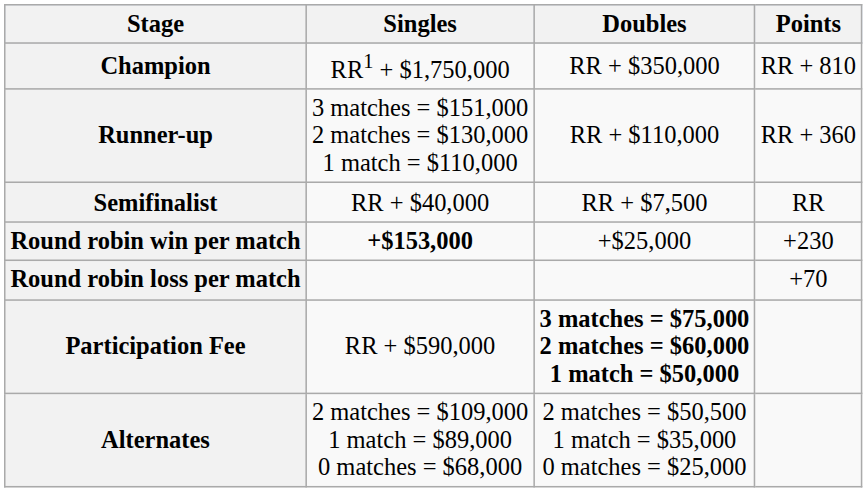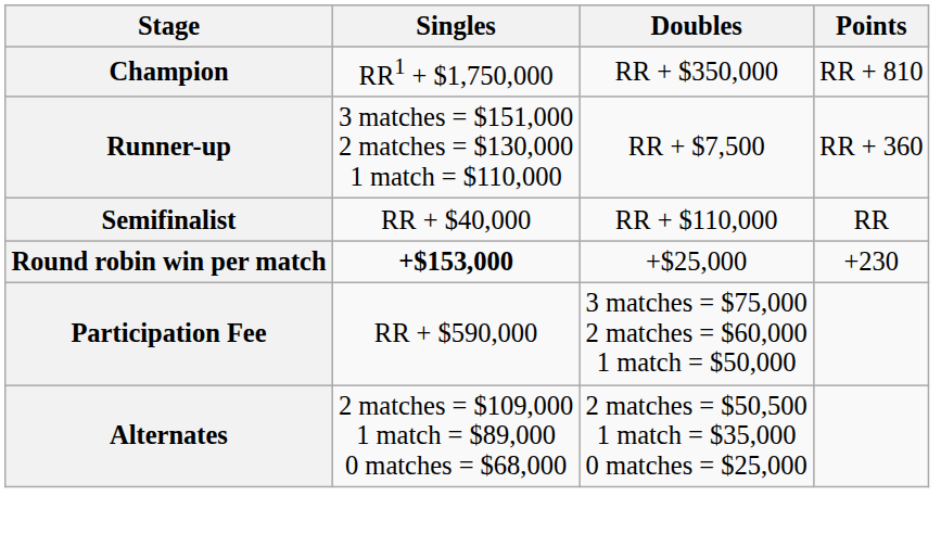Runner-up | Doubles: RR + $110,000 -> RR + $7,500
Semifinalist | Doubles: RR + $7,500 -> RR + $110,000
- row: Round robin loss per match | +70
Participation Fee | Doubles: bold -> normal
